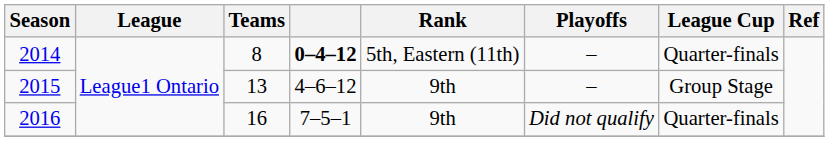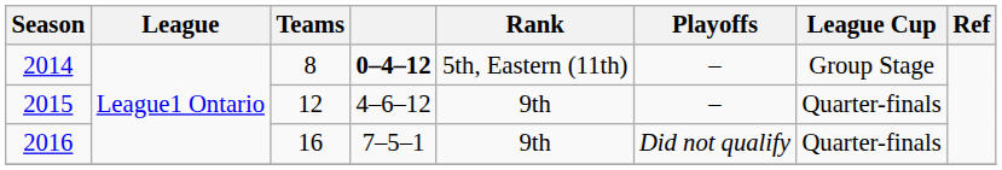2014 | League Cup: Quarter-finals -> Group Stage
2015 | Teams: 13 -> 12
2015 | League Cup: Group Stage -> Quarter-finals
